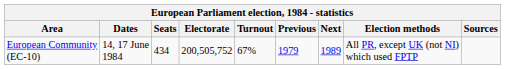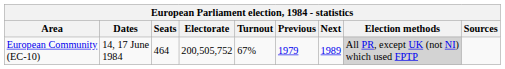European Community (EC-10) | Seats: 434 -> 464
European Community (EC-10) | Election methods: no background -> lightgrey background
